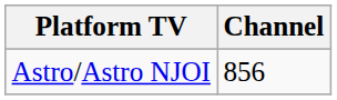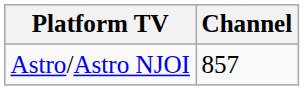Astro/Astro NJOI | Channel: 856 -> 857
